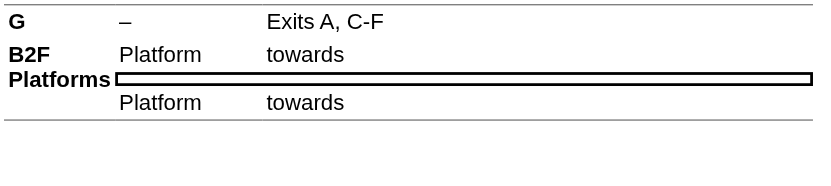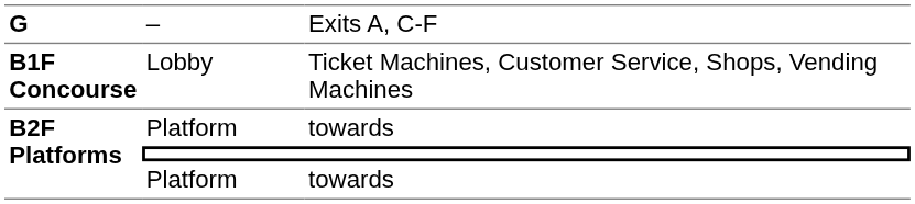+ row: B1F Concourse | Lobby | Ticket Machines, Customer Service, Shops, Vending Machines
